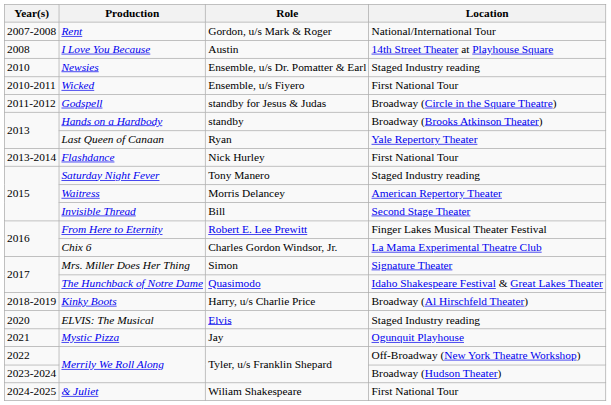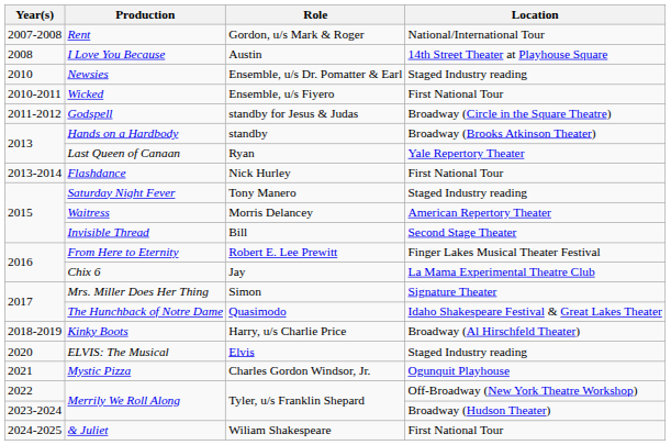Chix 6 | Role: Charles Gordon Windsor, Jr. -> Jay
Mystic Pizza | Role: Jay -> Charles Gordon Windsor, Jr.
